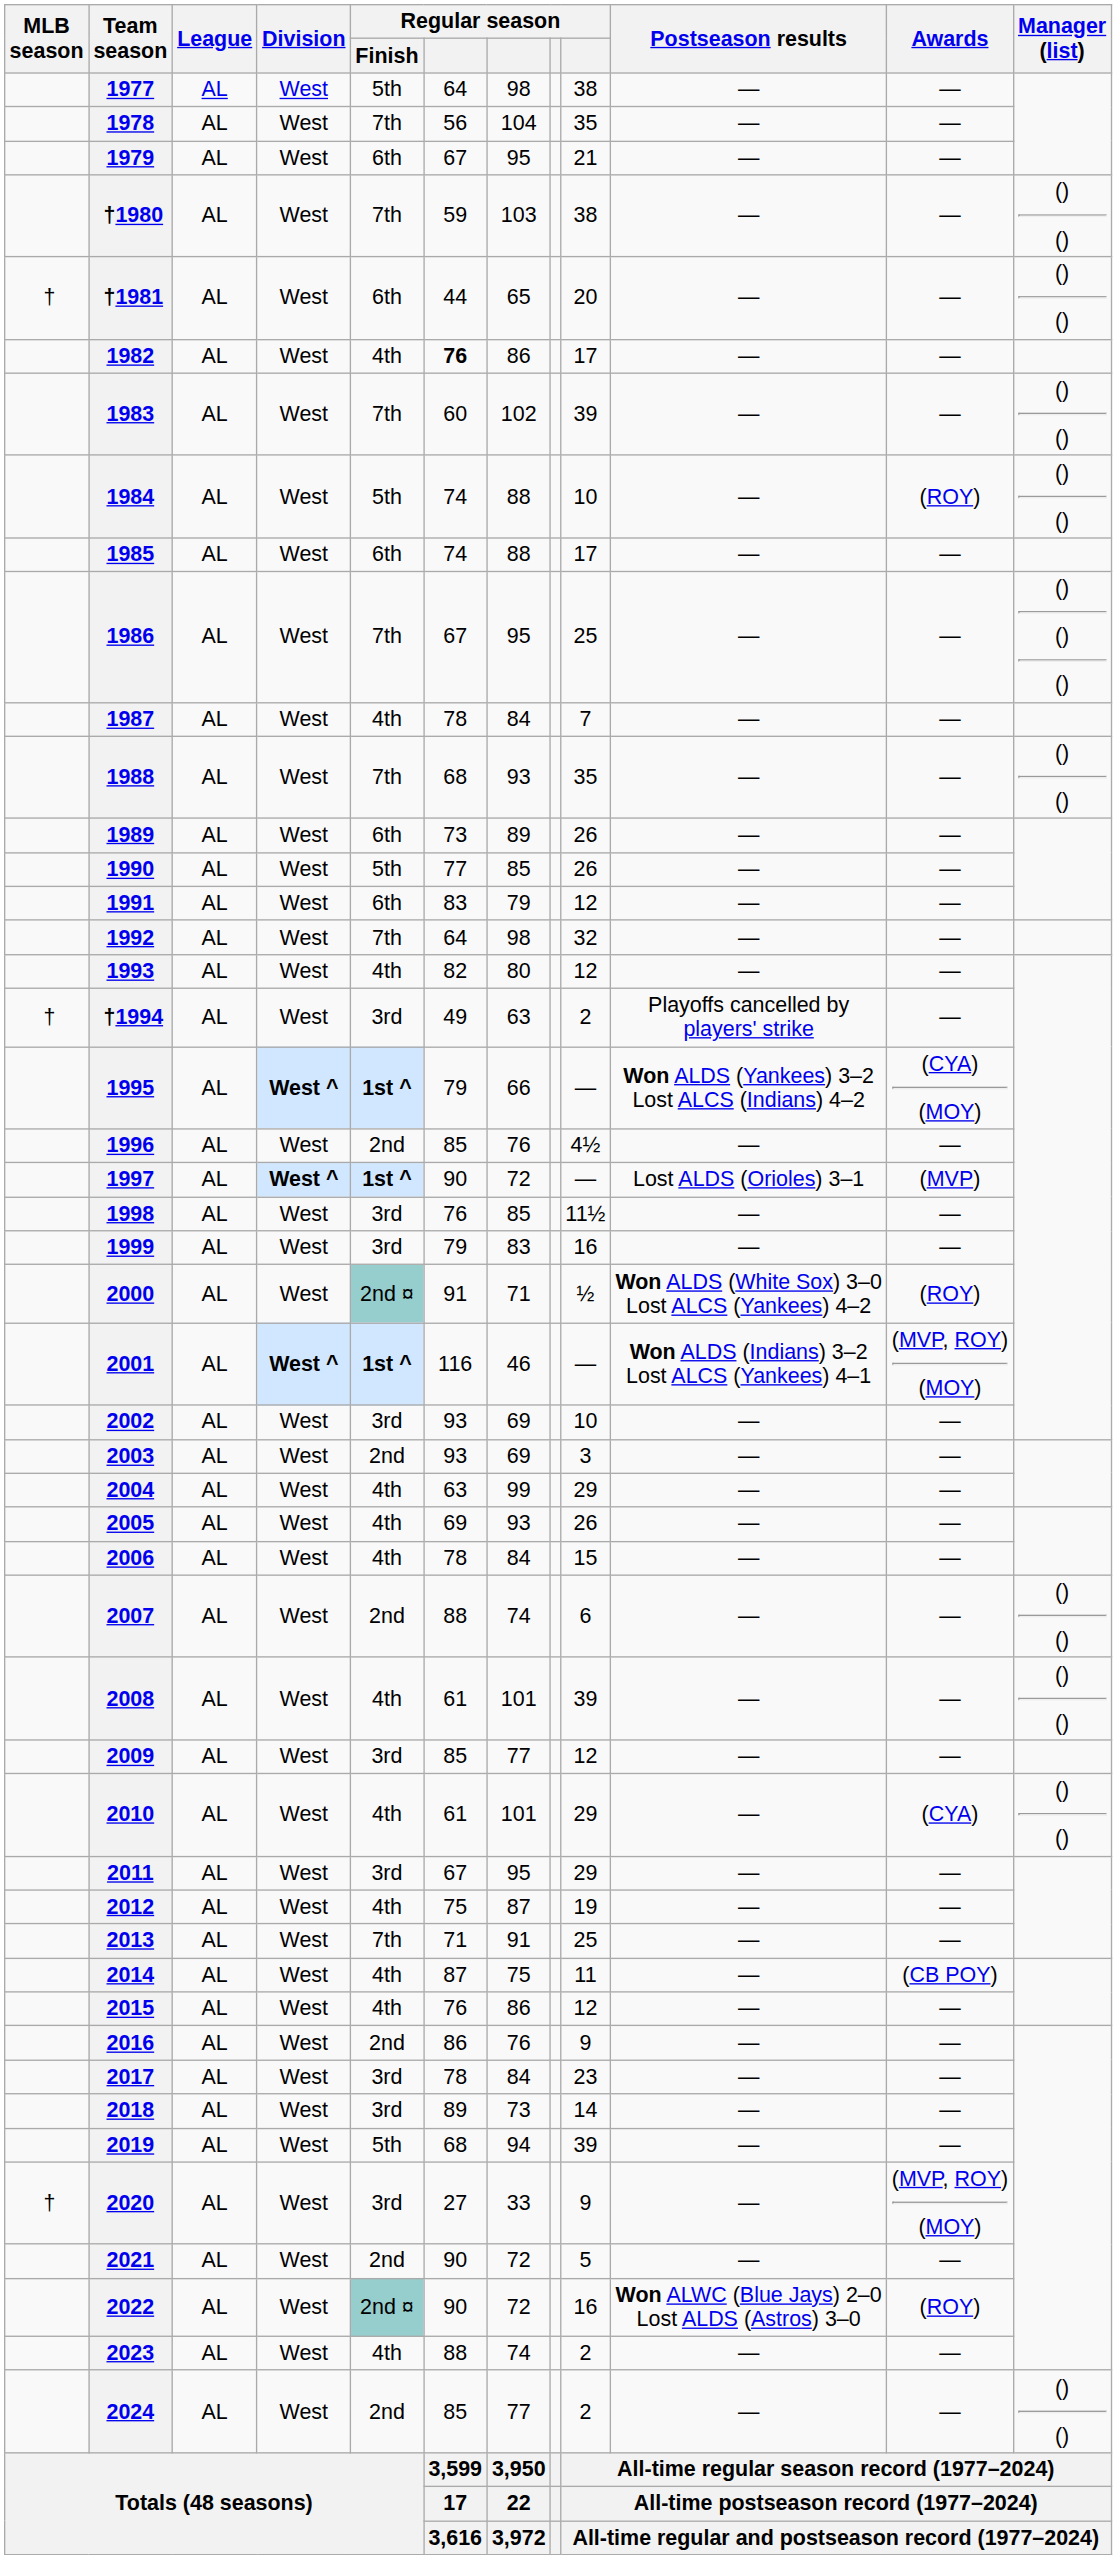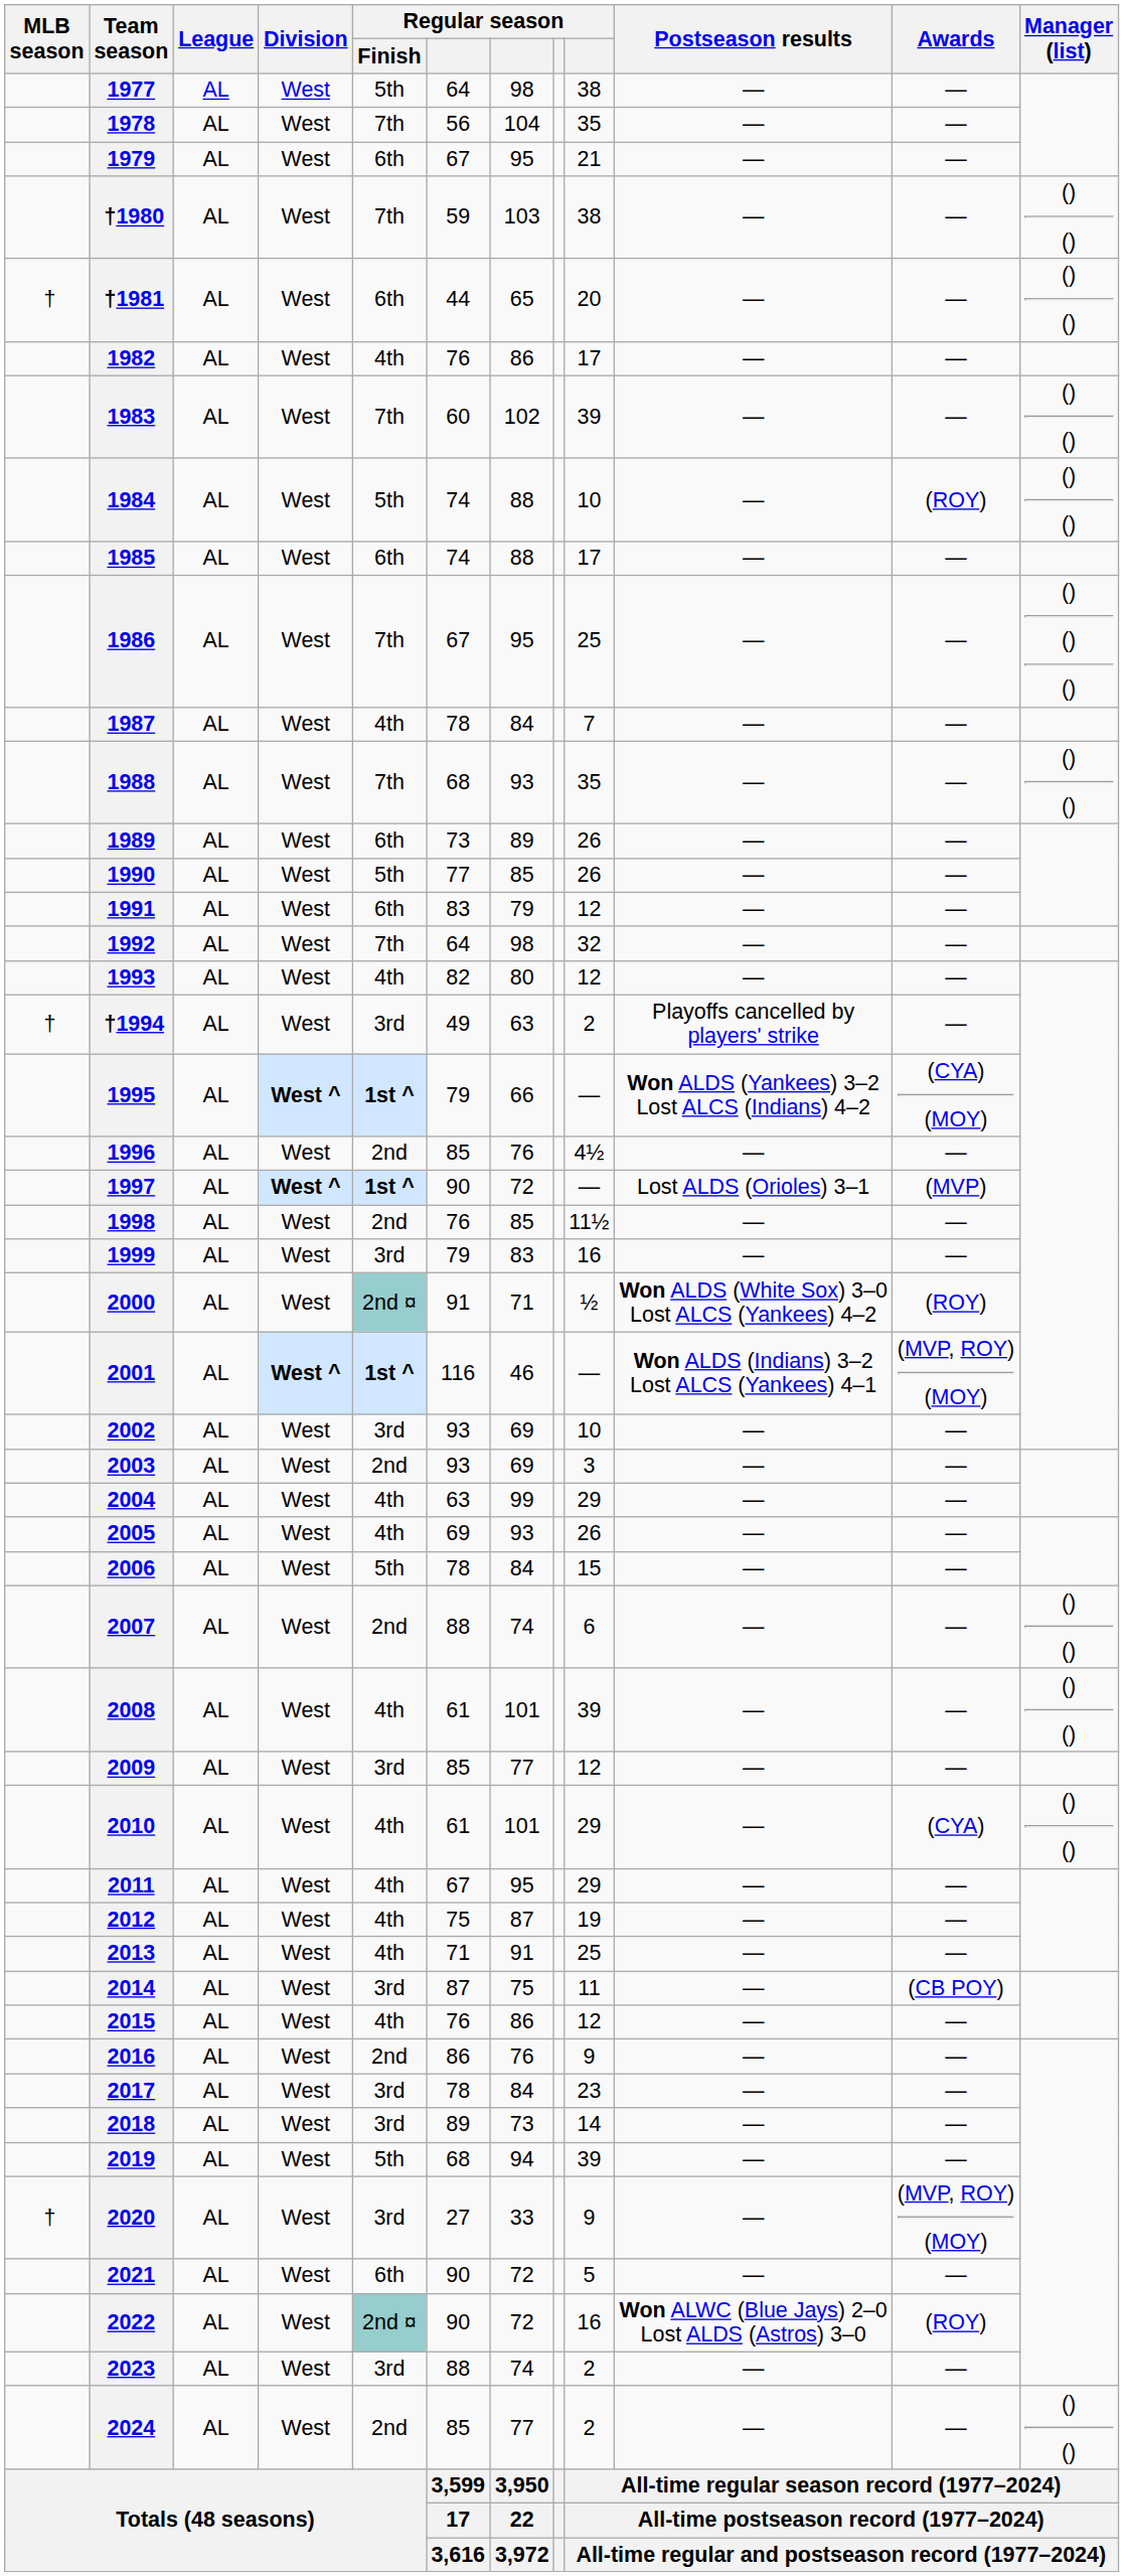1982 | column 6: bold -> normal
1998 | Regular season / Finish: 3rd -> 2nd
2006 | Regular season / Finish: 4th -> 5th
2011 | Regular season / Finish: 3rd -> 4th
2013 | Regular season / Finish: 7th -> 4th
2014 | Regular season / Finish: 4th -> 3rd
2021 | Regular season / Finish: 2nd -> 6th
2023 | Regular season / Finish: 4th -> 3rd
